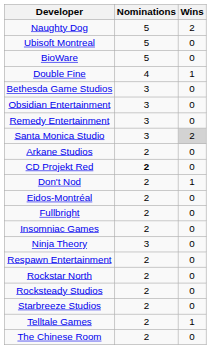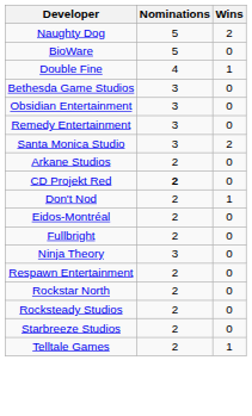- row: Ubisoft Montreal | 5 | 0
Santa Monica Studio | Wins: lightgrey background -> no background
- row: Insomniac Games | 2 | 0
- row: The Chinese Room | 2 | 0
